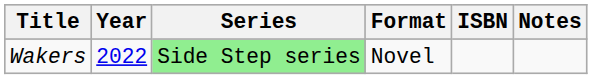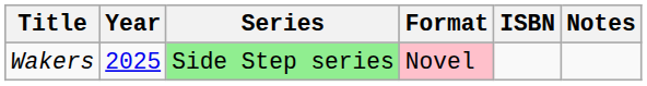Wakers | Year: 2022 -> 2025
Wakers | Format: no background -> pink background
